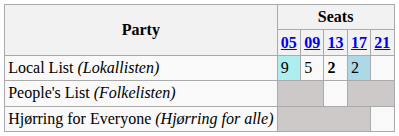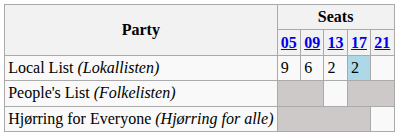Local List (Lokallisten) | Seats / 05: paleturquoise background -> no background
Local List (Lokallisten) | Seats / 09: 5 -> 6
Local List (Lokallisten) | Seats / 13: bold -> normal
